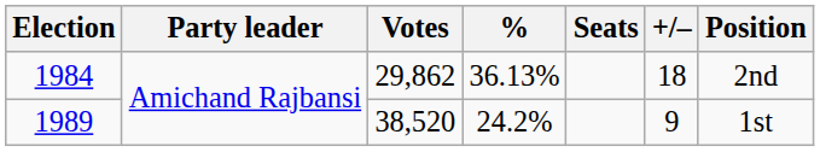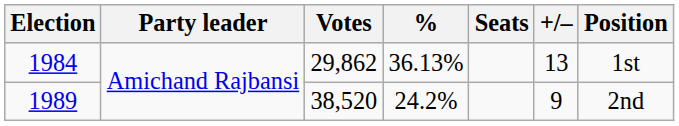1984 | +/–: 18 -> 13
1984 | Position: 2nd -> 1st
1989 | Position: 1st -> 2nd
